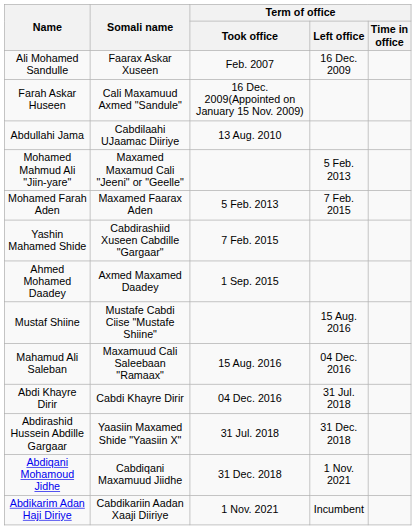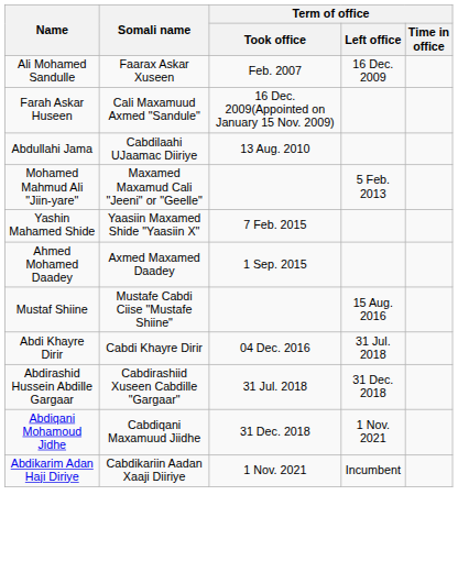- row: Mohamed Farah Aden | Maxamed Faarax Aden | 5 Feb. 2013 | 7 Feb. 2015
Yashin Mahamed Shide | Somali name: Cabdirashiid Xuseen Cabdille "Gargaar" -> Yaasiin Maxamed Shide "Yaasiin X"
- row: Mahamud Ali Saleban | Maxamuud Cali Saleebaan "Ramaax" | 15 Aug. 2016 | 04 Dec. 2016
Abdirashid Hussein Abdille Gargaar | Somali name: Yaasiin Maxamed Shide "Yaasiin X" -> Cabdirashiid Xuseen Cabdille "Gargaar"
